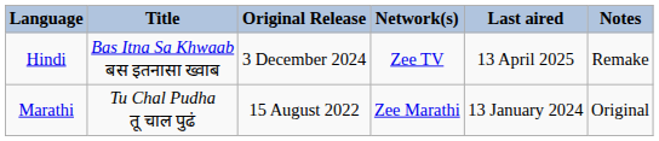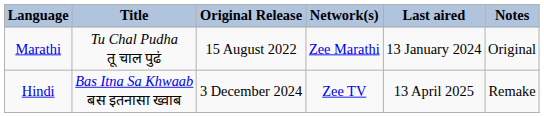rows swapped: Marathi <-> Hindi
